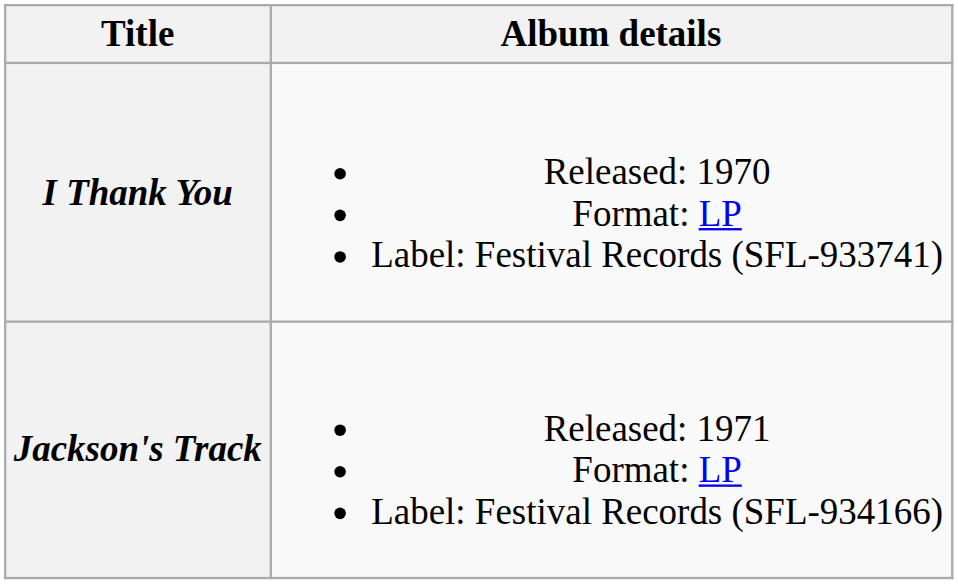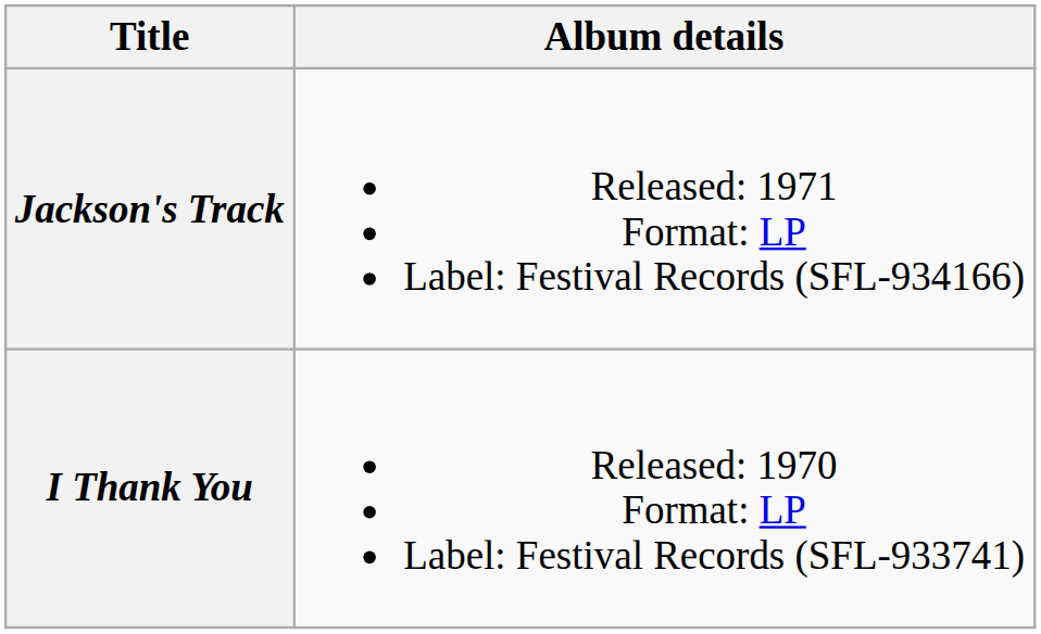rows swapped: I Thank You <-> Jackson's Track
